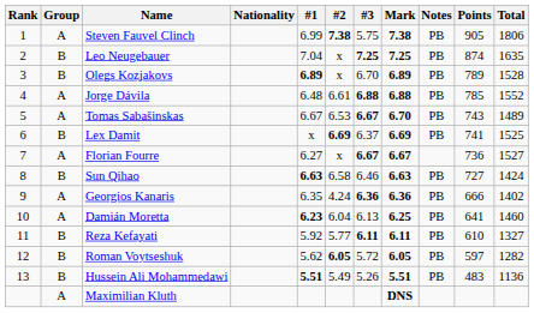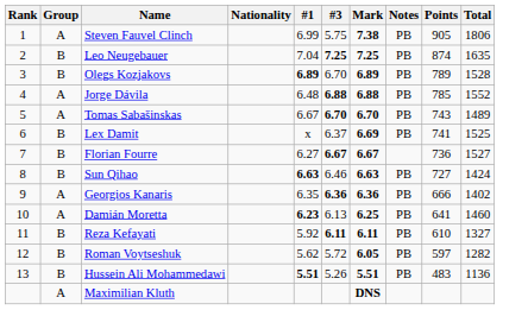- column: #2 | 7.38 | x | x | 6.61 | 6.53 | 6.69 | x | 6.58 | 4.24 | 6.04 | 5.77 | 6.05 | 5.49
Tomas Sabašinskas | #3: 6.67 -> 6.70
Florian Fourre | Group: A -> B
